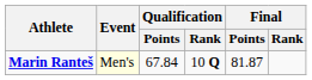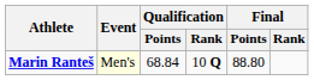Marin Ranteš | Qualification / Points: 67.84 -> 68.84
Marin Ranteš | Final / Points: 81.87 -> 88.80
